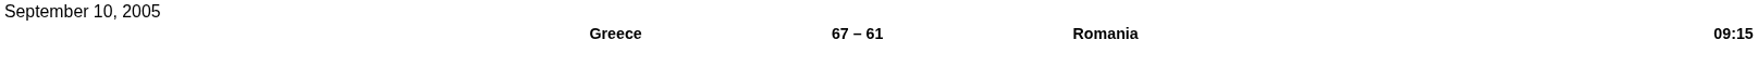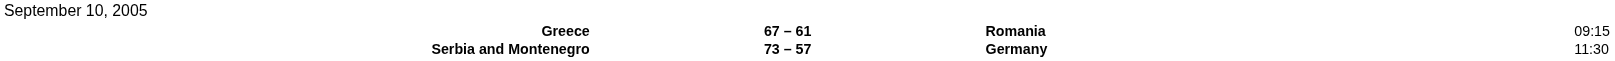Greece | column 4: bold -> normal
+ row: Serbia and Montenegro | 73 – 57 | Germany | 11:30
